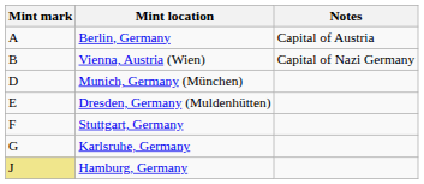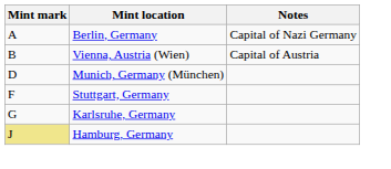Berlin, Germany | Notes: Capital of Austria -> Capital of Nazi Germany
Vienna, Austria (Wien) | Notes: Capital of Nazi Germany -> Capital of Austria
- row: E | Dresden, Germany (Muldenhütten)
